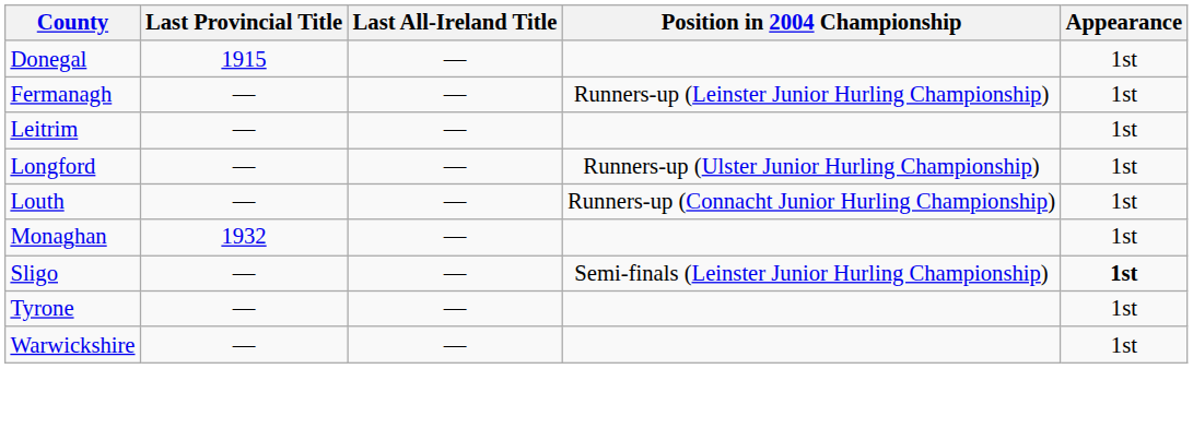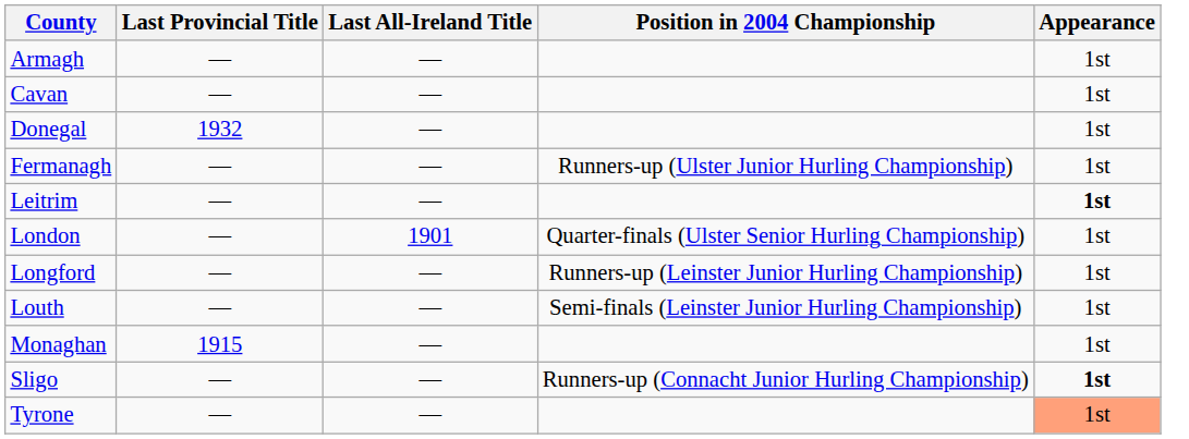+ row: Armagh | — | — | 1st
+ row: Cavan | — | — | 1st
Donegal | Last Provincial Title: 1915 -> 1932
Fermanagh | Position in 2004 Championship: Runners-up (Leinster Junior Hurling Championship) -> Runners-up (Ulster Junior Hurling Championship)
Leitrim | Appearance: normal -> bold
+ row: London | — | 1901 | Quarter-finals (Ulster Senior Hurling Championship) | 1st
Longford | Position in 2004 Championship: Runners-up (Ulster Junior Hurling Championship) -> Runners-up (Leinster Junior Hurling Championship)
Louth | Position in 2004 Championship: Runners-up (Connacht Junior Hurling Championship) -> Semi-finals (Leinster Junior Hurling Championship)
Monaghan | Last Provincial Title: 1932 -> 1915
Sligo | Position in 2004 Championship: Semi-finals (Leinster Junior Hurling Championship) -> Runners-up (Connacht Junior Hurling Championship)
Tyrone | Appearance: no background -> lightsalmon background
- row: Warwickshire | — | — | 1st
